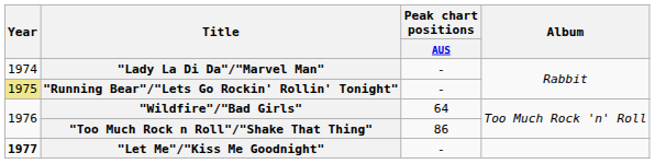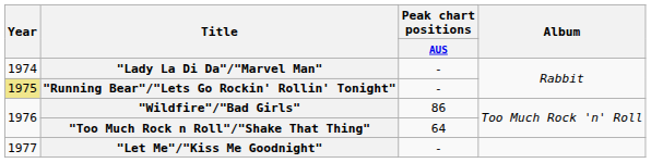"Wildfire"/"Bad Girls" | Peak chart positions / AUS: 64 -> 86
"Too Much Rock n Roll"/"Shake That Thing" | Peak chart positions / AUS: 86 -> 64
"Let Me"/"Kiss Me Goodnight" | Year: bold -> normal
